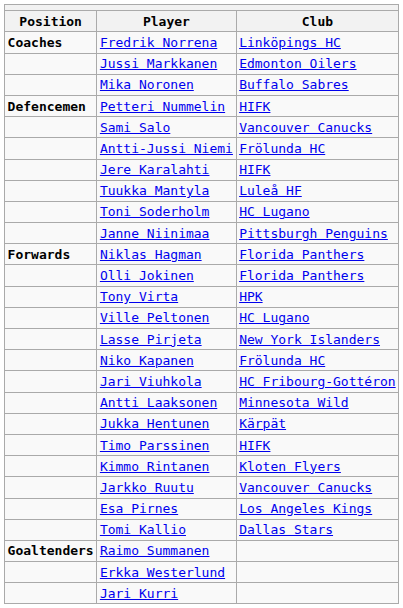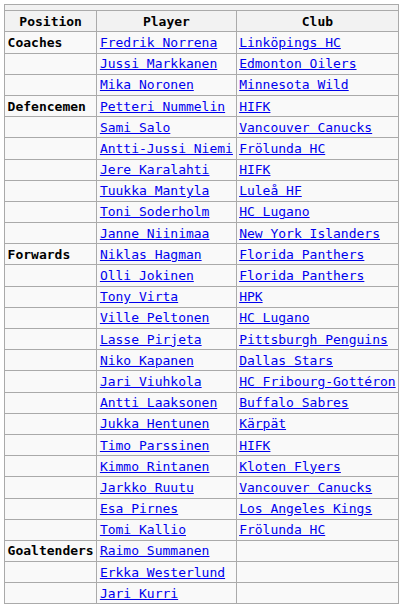Mika Noronen | Club: Buffalo Sabres -> Minnesota Wild
Janne Niinimaa | Club: Pittsburgh Penguins -> New York Islanders
Lasse Pirjeta | Club: New York Islanders -> Pittsburgh Penguins
Niko Kapanen | Club: Frölunda HC -> Dallas Stars
Antti Laaksonen | Club: Minnesota Wild -> Buffalo Sabres
Tomi Kallio | Club: Dallas Stars -> Frölunda HC
